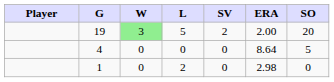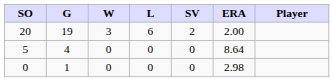columns swapped: Player <-> SO
19 | W: lightgreen background -> no background
19 | L: 5 -> 6
1 | L: 2 -> 0
